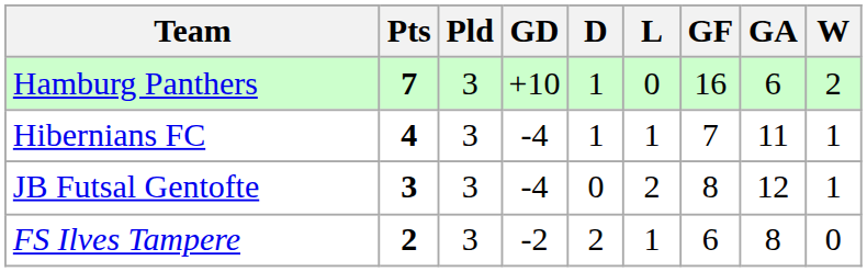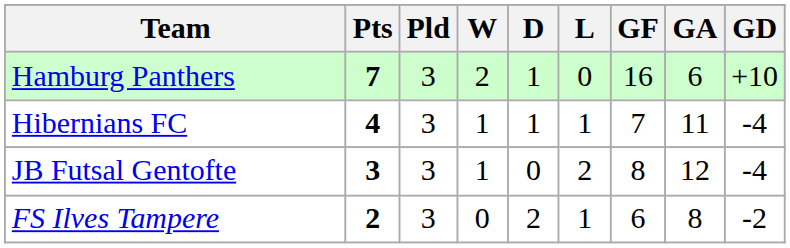columns swapped: W <-> GD
